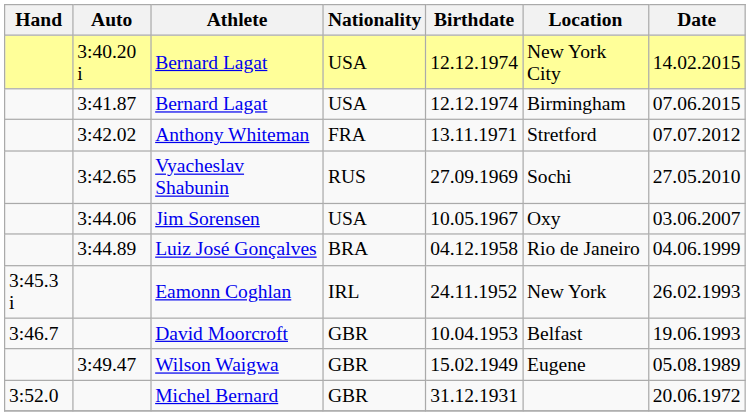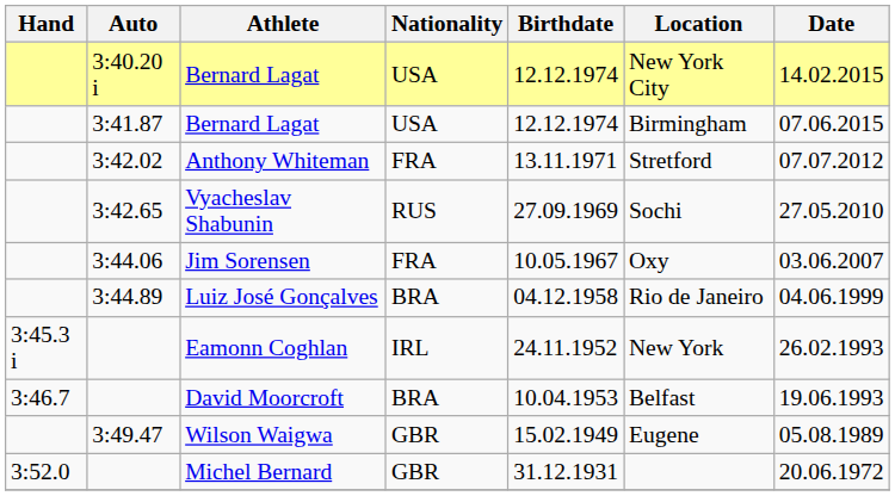Jim Sorensen | Nationality: USA -> FRA
David Moorcroft | Nationality: GBR -> BRA
